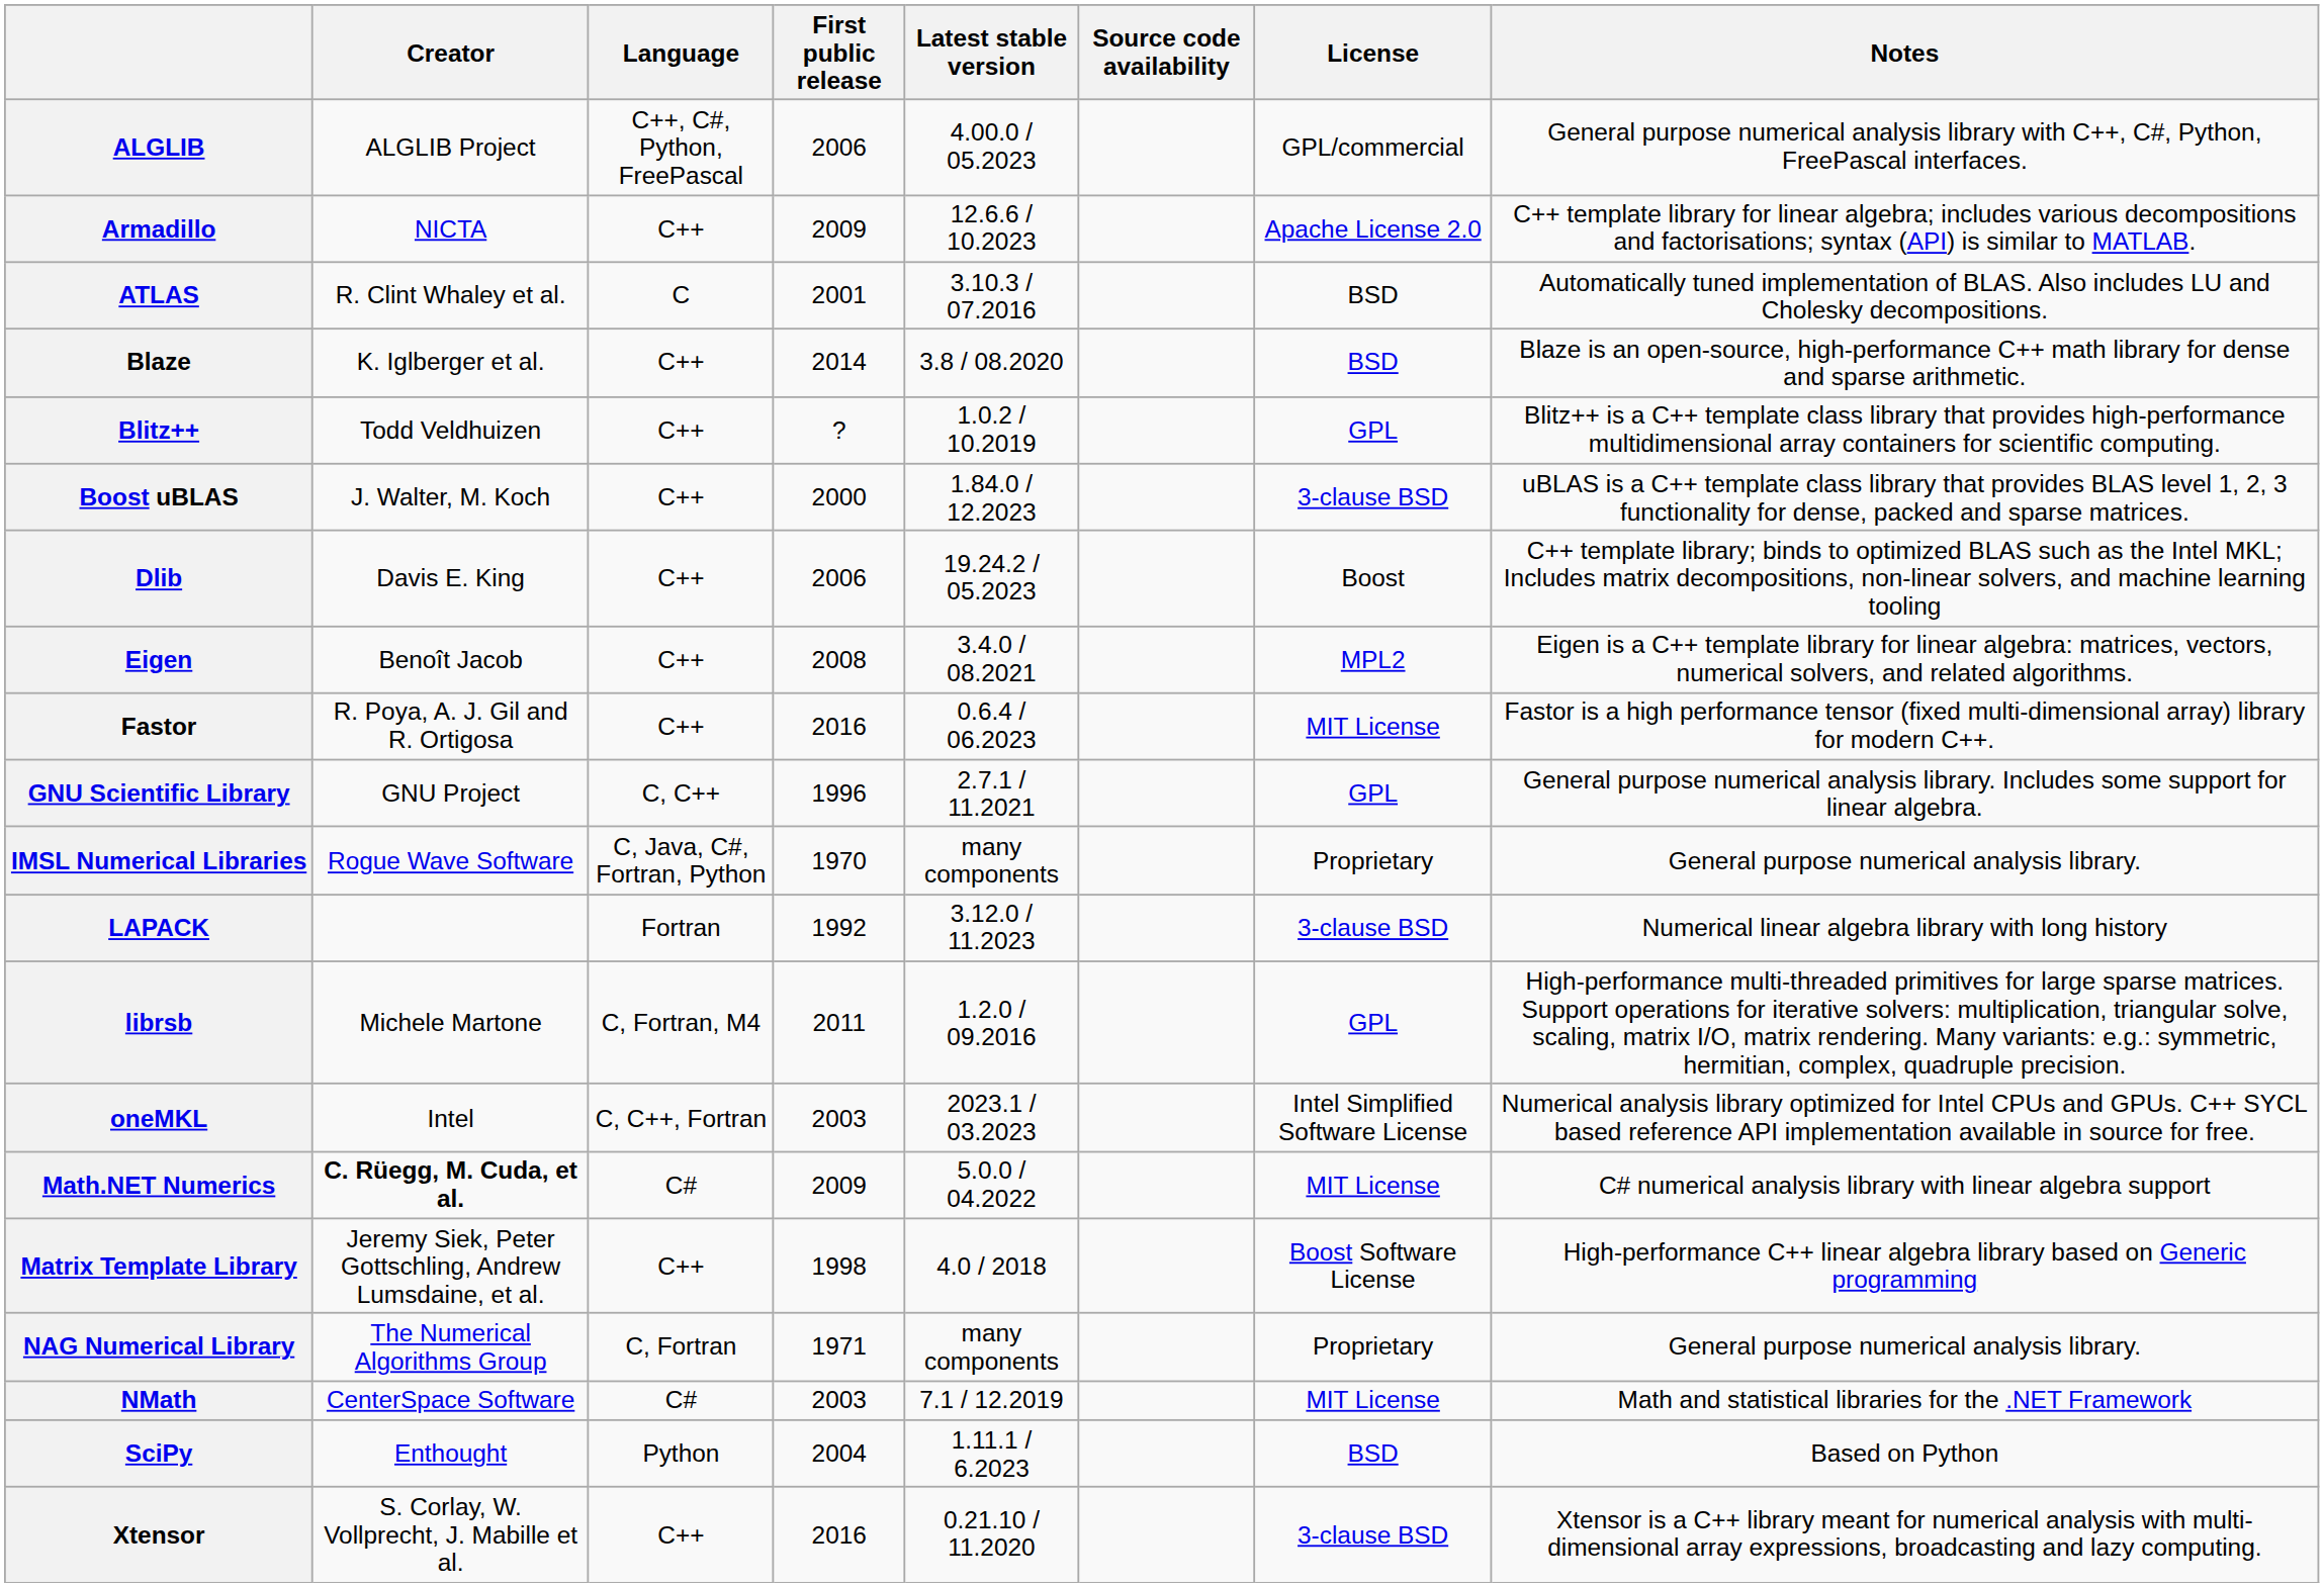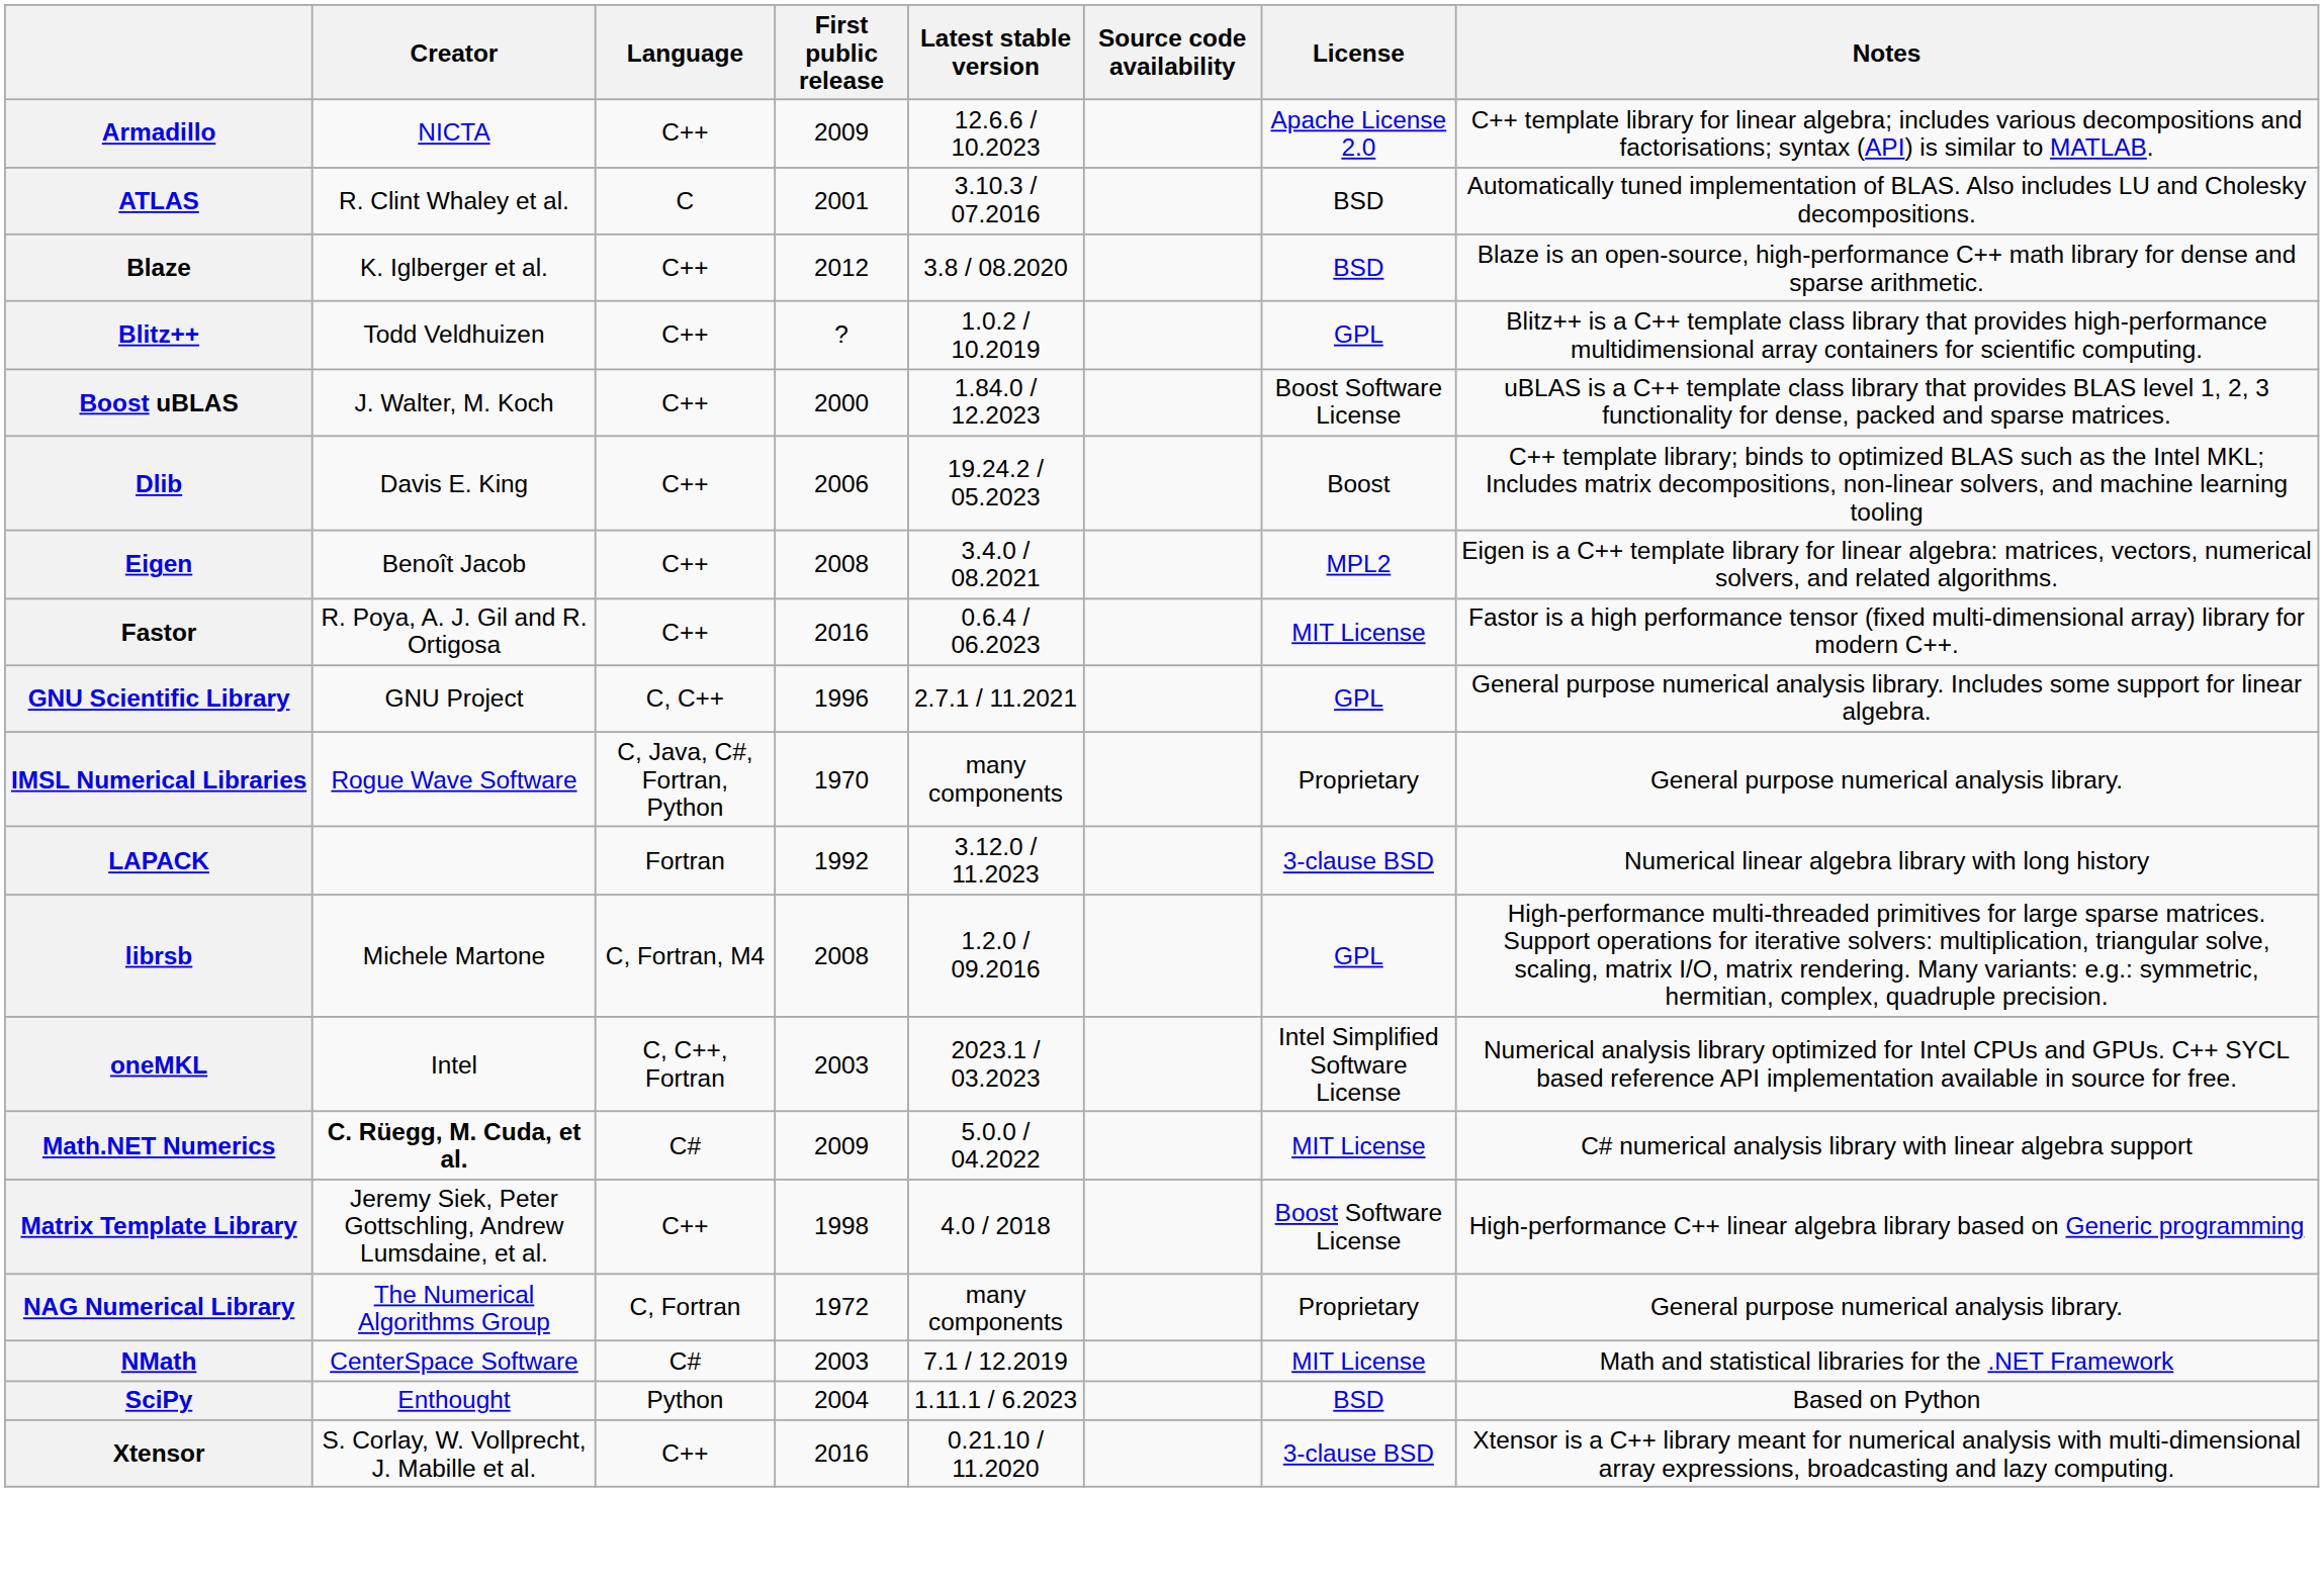- row: ALGLIB | ALGLIB Project | C++, C#, Python, FreePascal | 2006 | 4.00.0 / 05.2023 | GPL/commercial | General purpose numerical analysis library with C++, C#, Python, FreePascal interfaces.
Blaze | First public release: 2014 -> 2012
Boost uBLAS | License: 3-clause BSD -> Boost Software License
librsb | First public release: 2011 -> 2008
NAG Numerical Library | First public release: 1971 -> 1972
